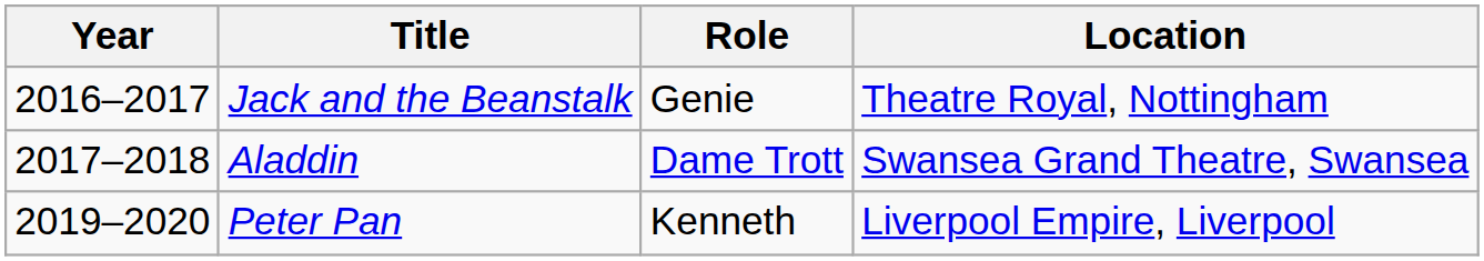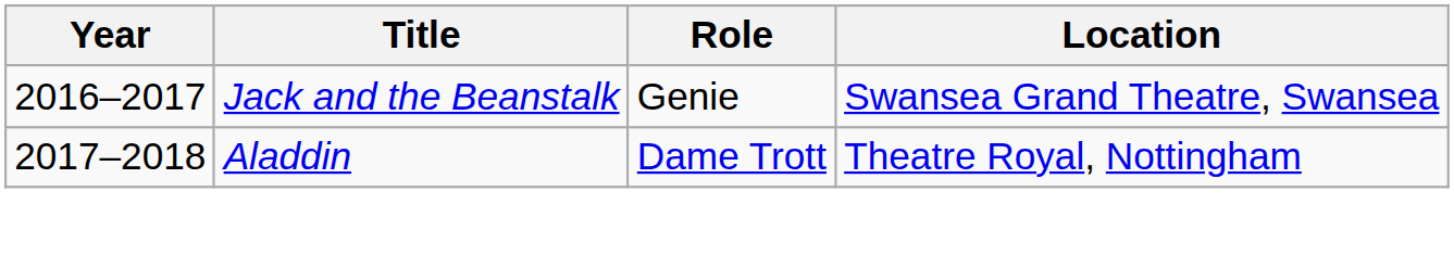Jack and the Beanstalk | Location: Theatre Royal, Nottingham -> Swansea Grand Theatre, Swansea
Aladdin | Location: Swansea Grand Theatre, Swansea -> Theatre Royal, Nottingham
- row: 2019–2020 | Peter Pan | Kenneth | Liverpool Empire, Liverpool
